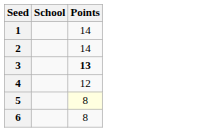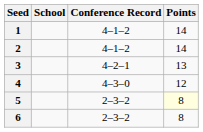+ column: Conference Record | 4–1–2 | 4–1–2 | 4–2–1 | 4–3–0 | 2–3–2 | 2–3–2
3 | Points: bold -> normal
